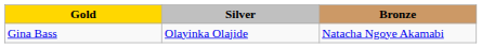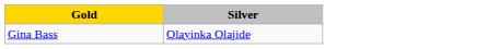- column: Bronze | Natacha Ngoye Akamabi
